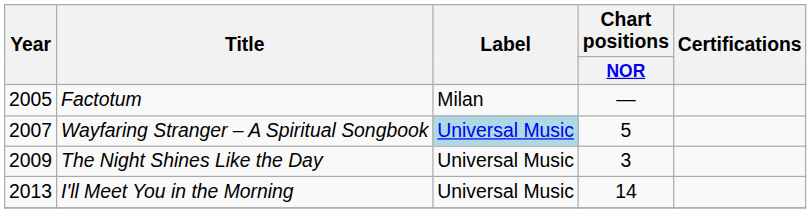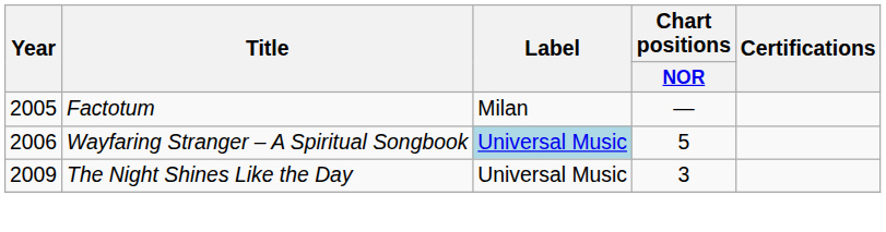Wayfaring Stranger – A Spiritual Songbook | Year: 2007 -> 2006
- row: 2013 | I'll Meet You in the Morning | Universal Music | 14
